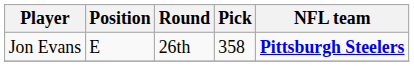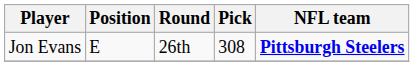Jon Evans | Pick: 358 -> 308
